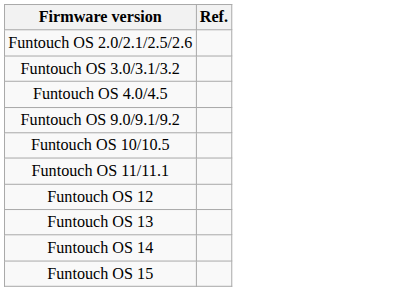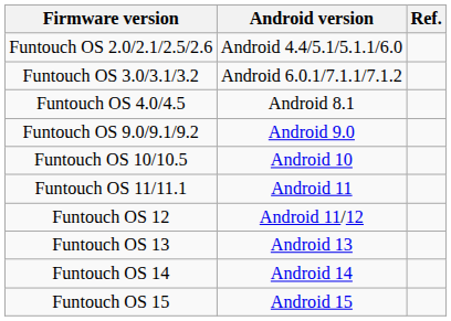+ column: Android version | Android 4.4/5.1/5.1.1/6.0 | Android 6.0.1/7.1.1/7.1.2 | Android 8.1 | Android 9.0 | Android 10 | Android 11 | Android 11/12 | Android 13 | Android 14 | Android 15
